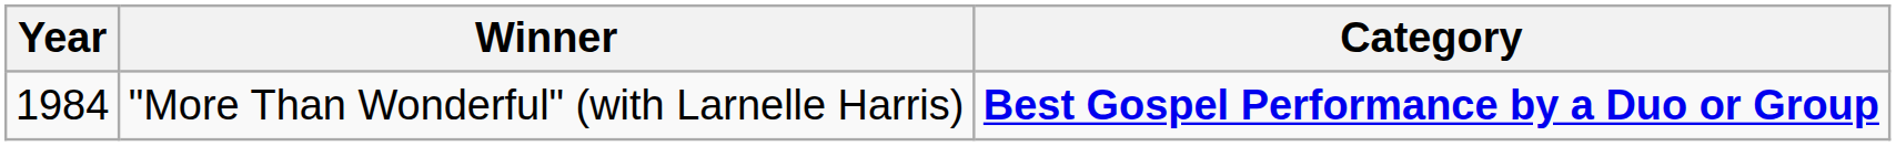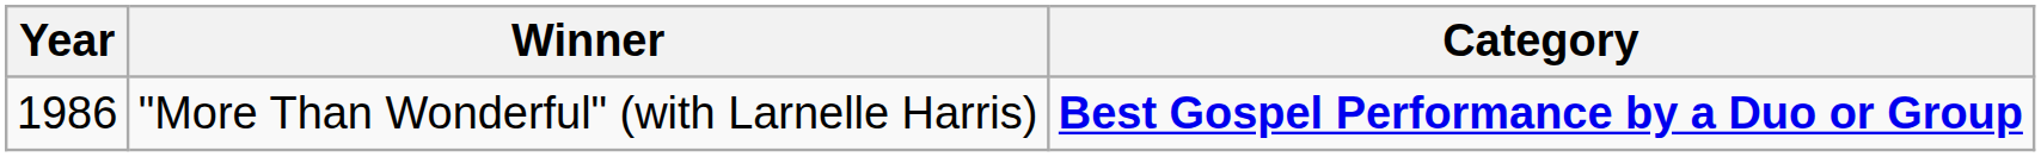"More Than Wonderful" (with Larnelle Harris) | Year: 1984 -> 1986
